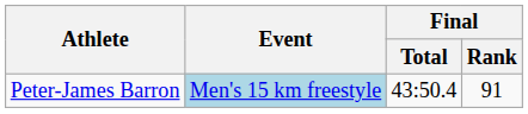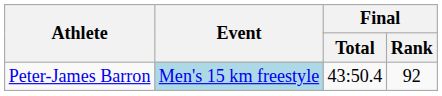Peter-James Barron | Final / Rank: 91 -> 92
